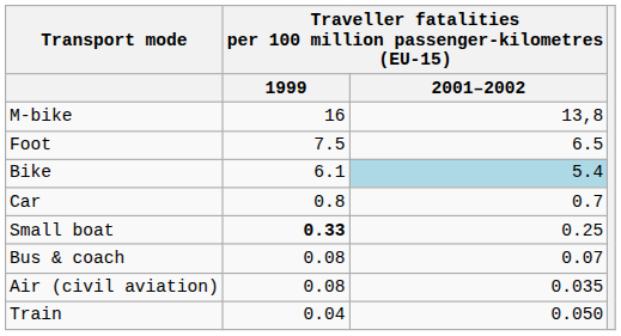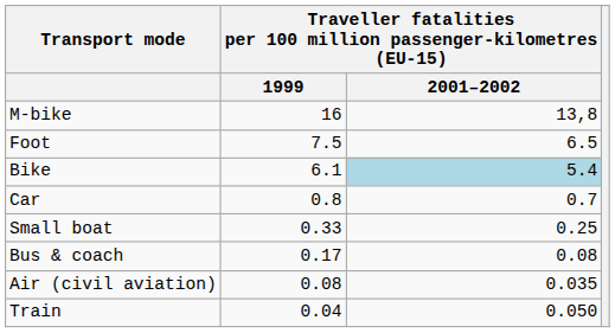Small boat | column 2: bold -> normal
Bus & coach | column 2: 0.08 -> 0.17
Bus & coach | column 3: 0.07 -> 0.08
